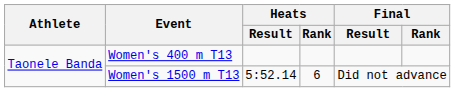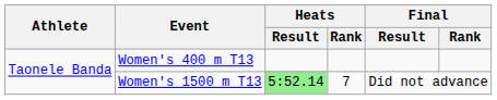Women's 1500 m T13 | Heats / Result: no background -> lightgreen background
Women's 1500 m T13 | Heats / Rank: 6 -> 7
